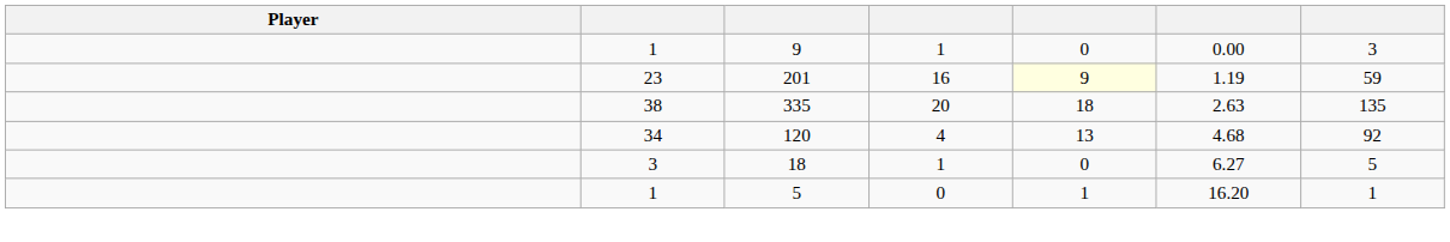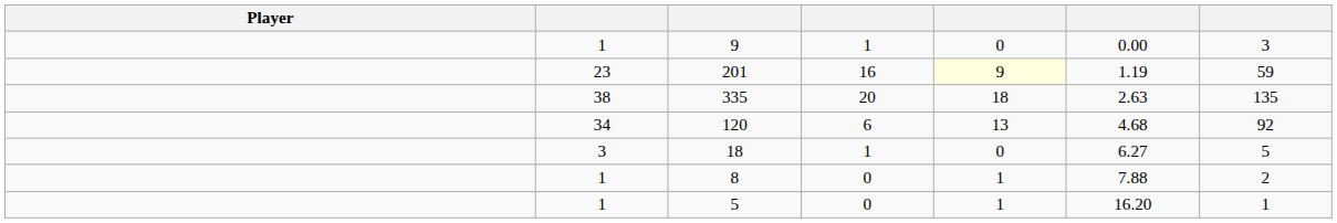120 | column 4: 4 -> 6
+ row: 1 | 8 | 0 | 1 | 7.88 | 2
